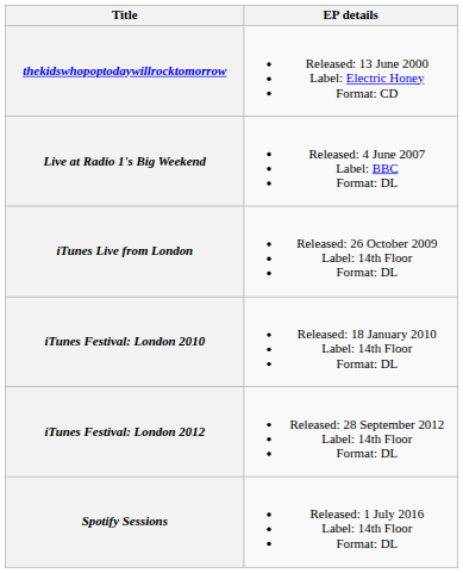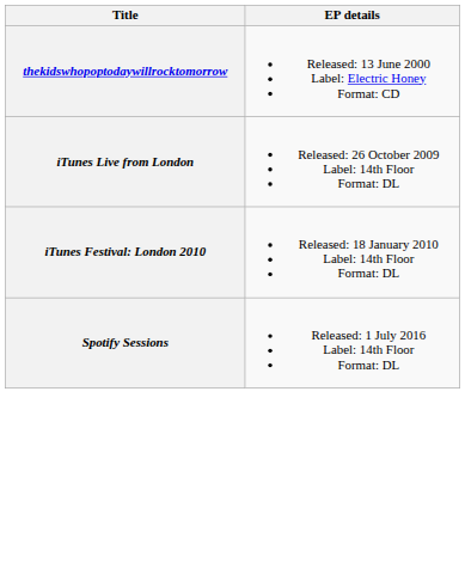- row: Live at Radio 1's Big Weekend | Released: 4 June 2007 Label: BBC Format: DL
- row: iTunes Festival: London 2012 | Released: 28 September 2012 Label: 14th Floor Format: DL
